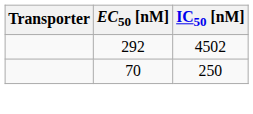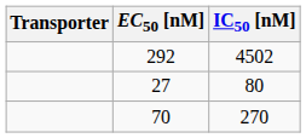+ row: 27 | 80
70 | IC50 [nM]: 250 -> 270
